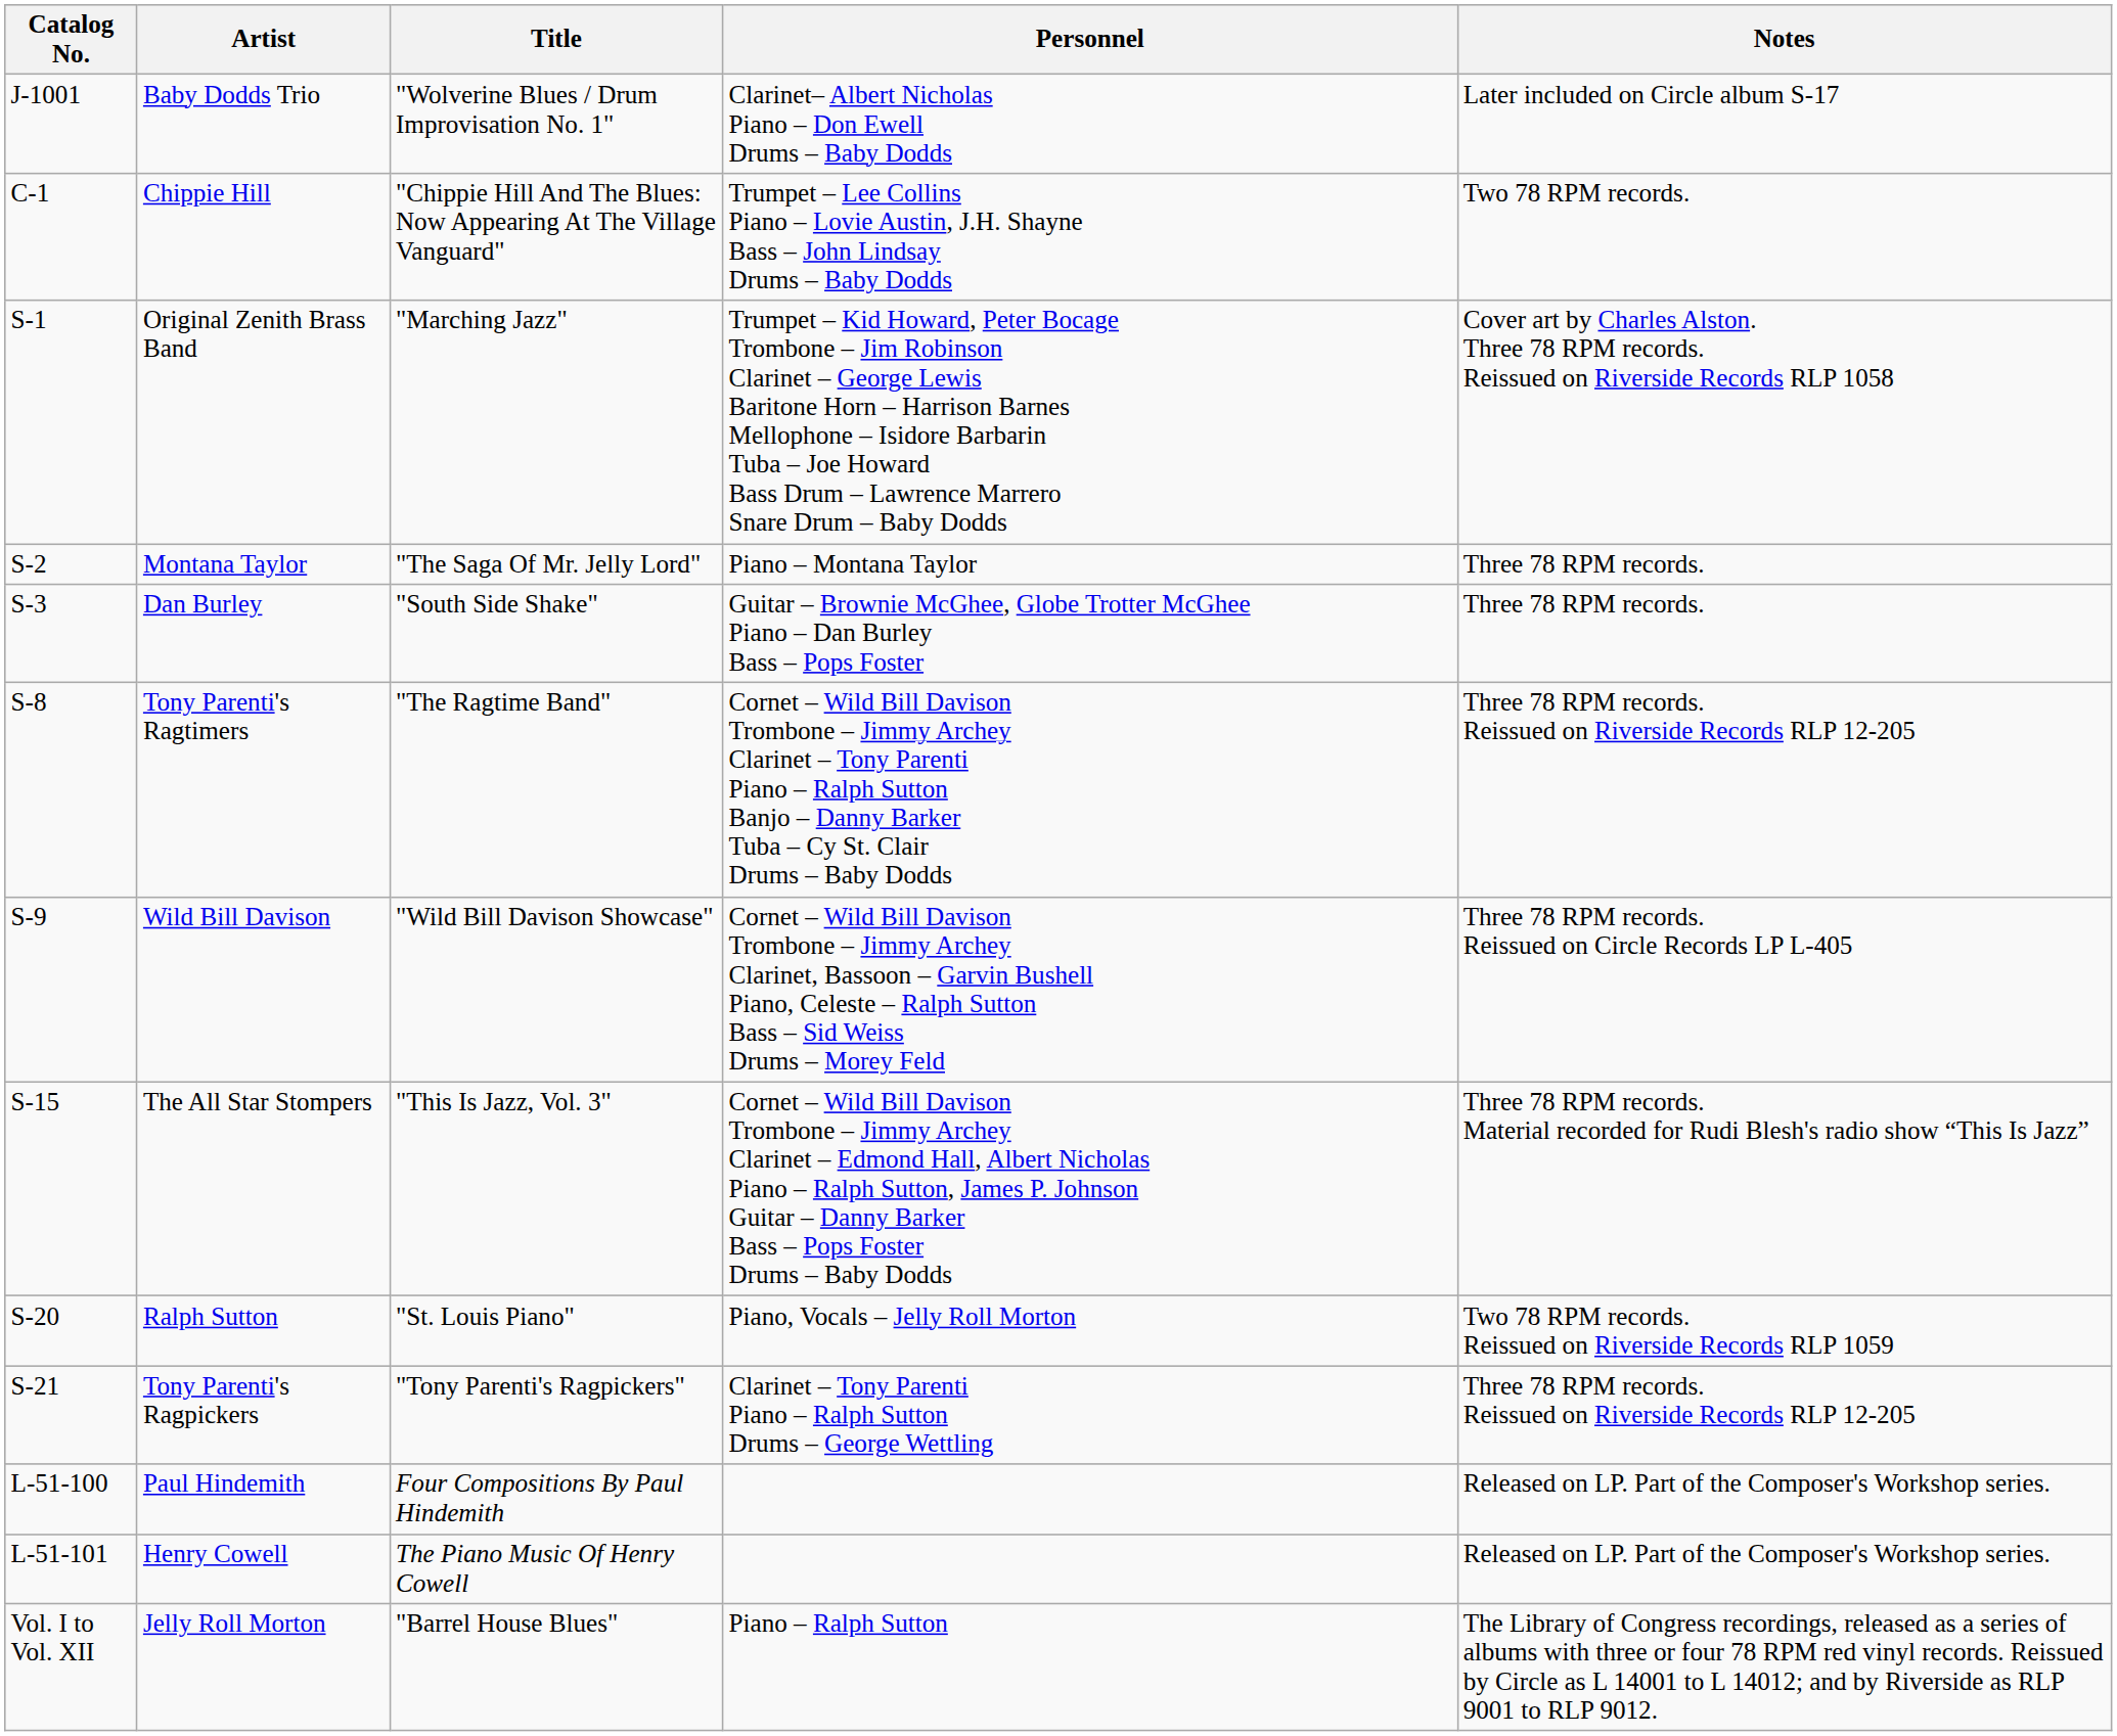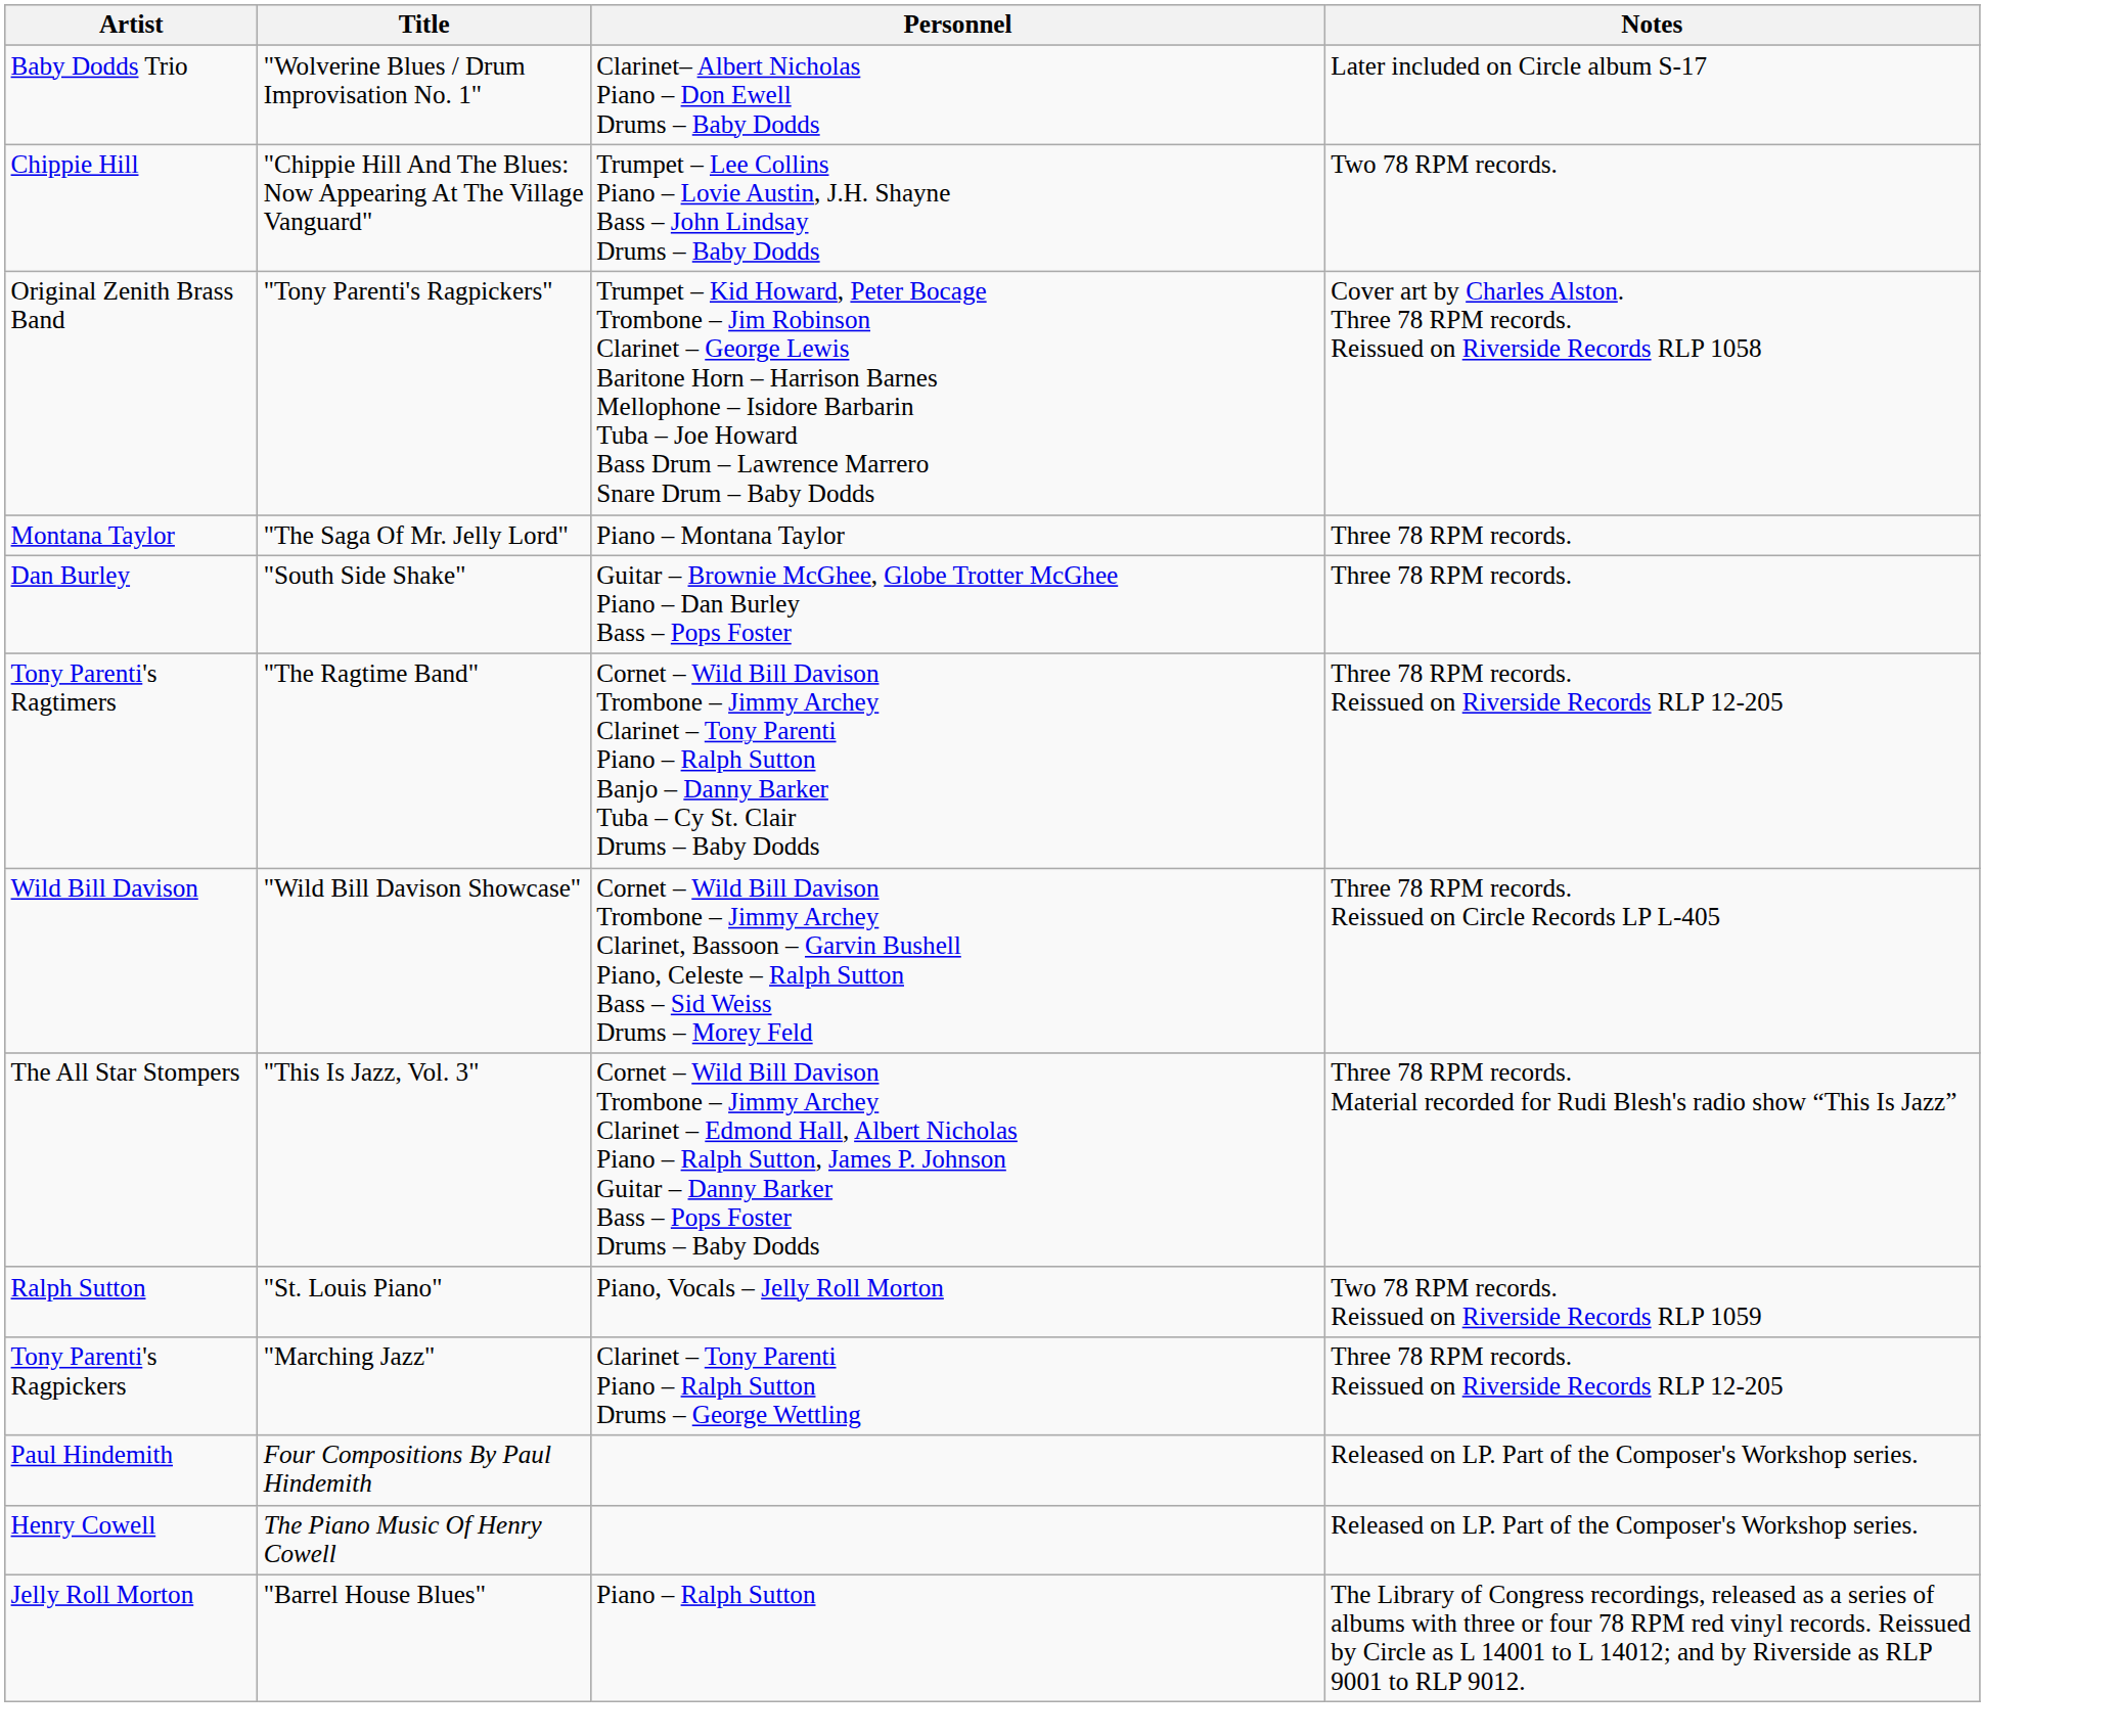- column: Catalog No. | J-1001 | C-1 | S-1 | S-2 | S-3 | S-8 | S-9 | S-15 | S-20 | S-21 | L-51-100 | L-51-101 | Vol. I to Vol. XII
Original Zenith Brass Band | Title: "Marching Jazz" -> "Tony Parenti's Ragpickers"
Tony Parenti's Ragpickers | Title: "Tony Parenti's Ragpickers" -> "Marching Jazz"
